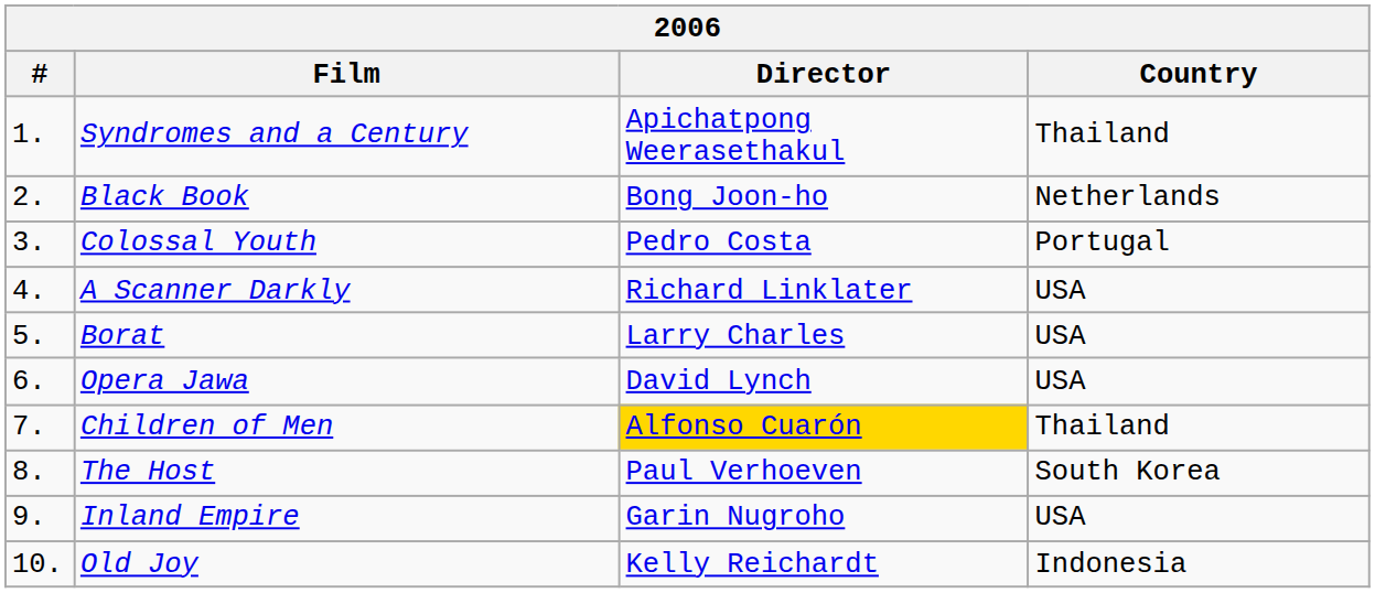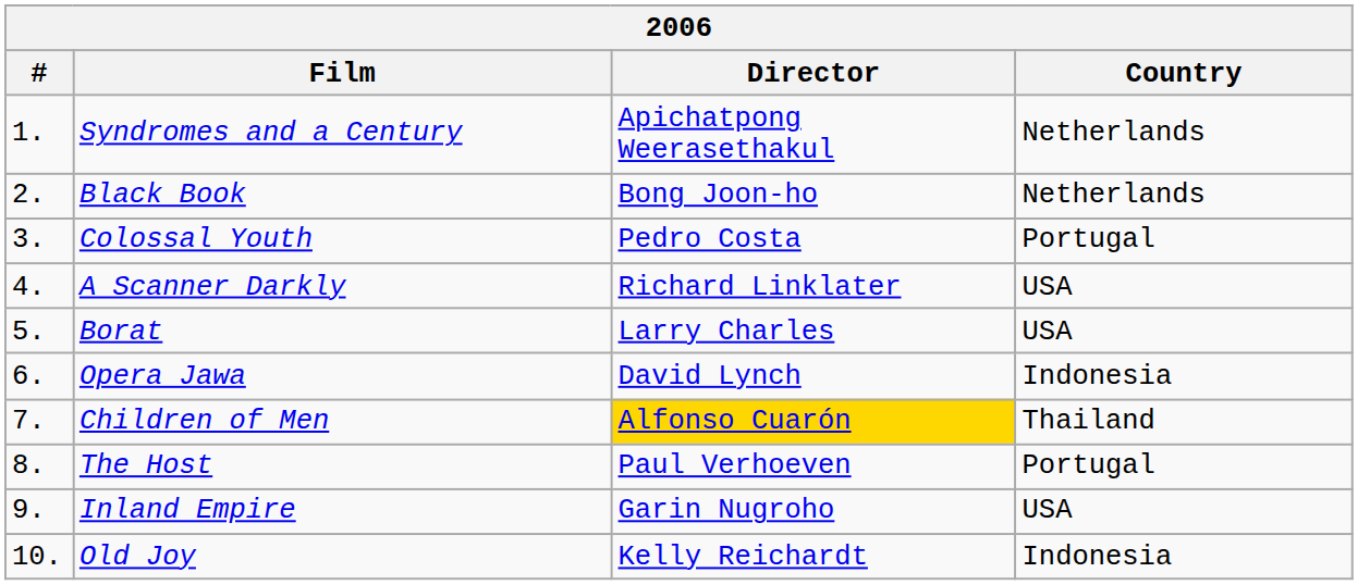Syndromes and a Century | Country: Thailand -> Netherlands
Opera Jawa | Country: USA -> Indonesia
The Host | Country: South Korea -> Portugal
